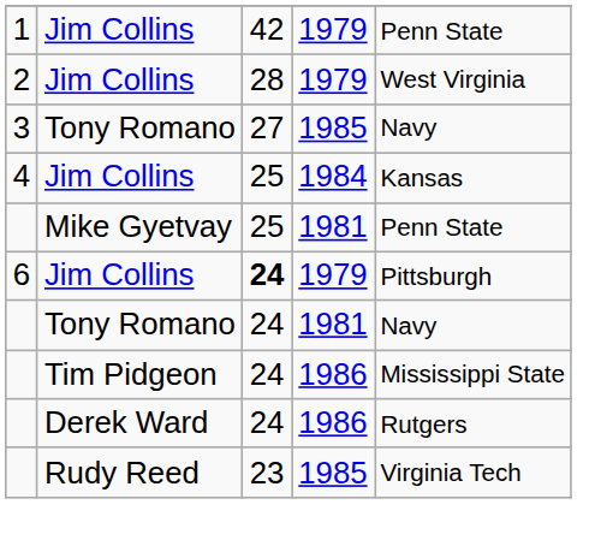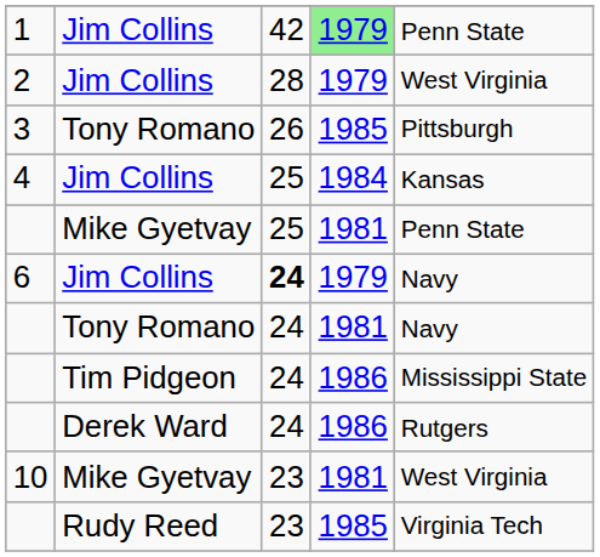1 | column 4: no background -> lightgreen background
3 | column 3: 27 -> 26
3 | column 5: Navy -> Pittsburgh
6 | column 5: Pittsburgh -> Navy
+ row: 10 | Mike Gyetvay | 23 | 1981 | West Virginia
